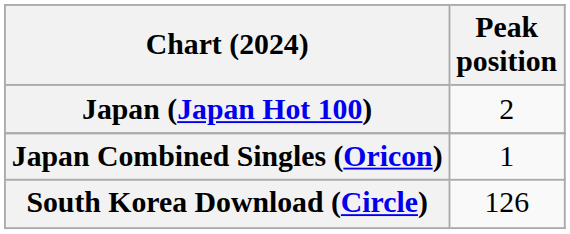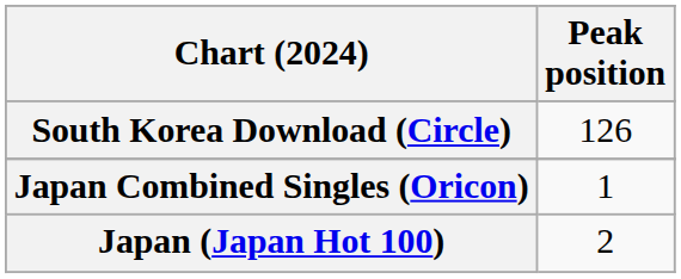rows swapped: Japan (Japan Hot 100) <-> South Korea Download (Circle)
